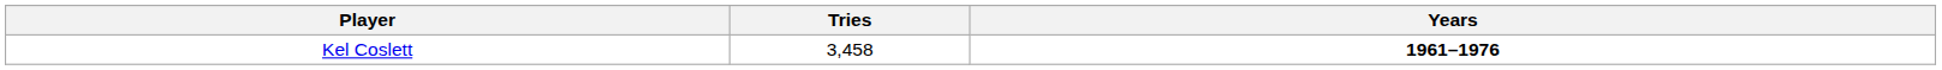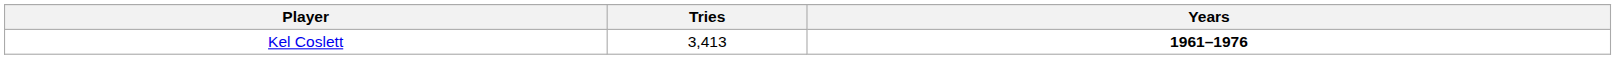Kel Coslett | Tries: 3,458 -> 3,413
